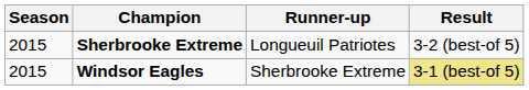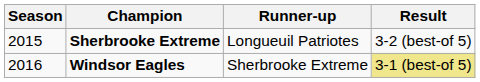Windsor Eagles | Season: 2015 -> 2016
